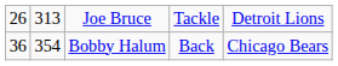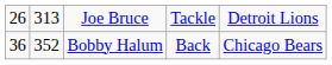Bobby Halum | column 2: 354 -> 352
